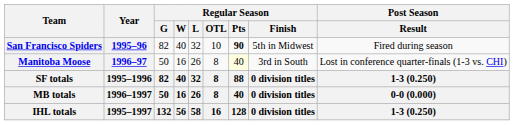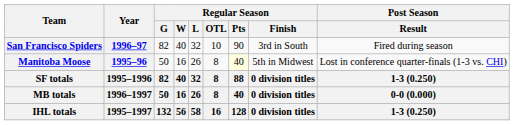San Francisco Spiders | Year: 1995–96 -> 1996–97
San Francisco Spiders | Regular Season / Pts: bold -> normal
San Francisco Spiders | Regular Season / Finish: 5th in Midwest -> 3rd in South
Manitoba Moose | Year: 1996–97 -> 1995–96
Manitoba Moose | Regular Season / Finish: 3rd in South -> 5th in Midwest
